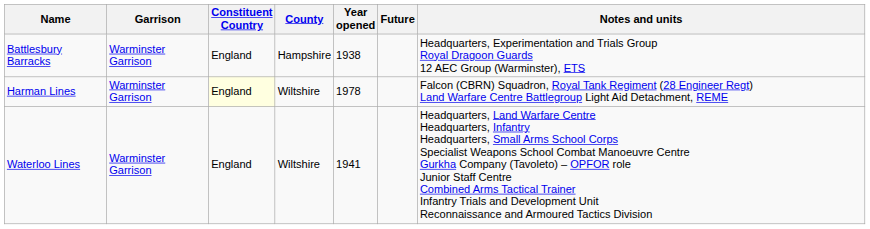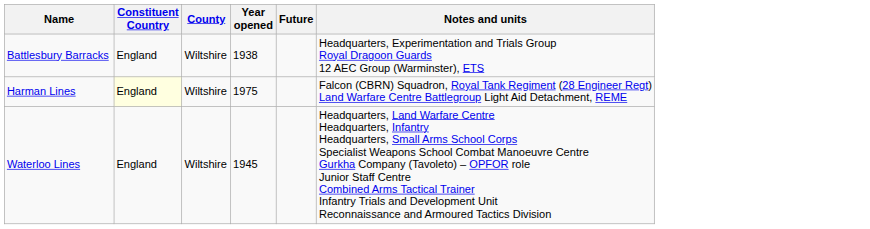- column: Garrison | Warminster Garrison | Warminster Garrison | Warminster Garrison
Battlesbury Barracks | County: Hampshire -> Wiltshire
Harman Lines | Year opened: 1978 -> 1975
Waterloo Lines | Year opened: 1941 -> 1945
